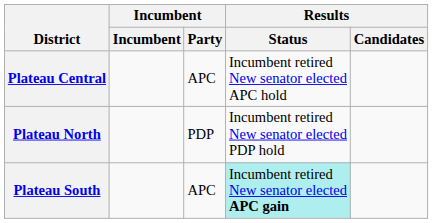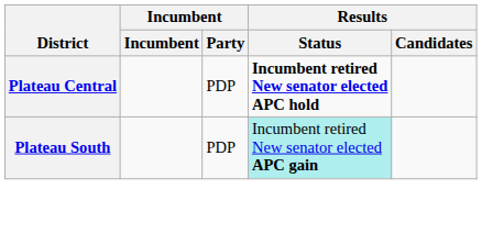Plateau Central | Incumbent / Party: APC -> PDP
Plateau Central | Results / Status: normal -> bold
- row: Plateau North | PDP | Incumbent retired New senator elected PDP hold
Plateau South | Incumbent / Party: APC -> PDP
